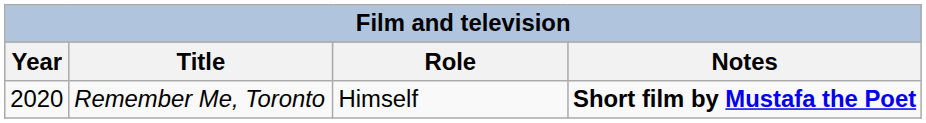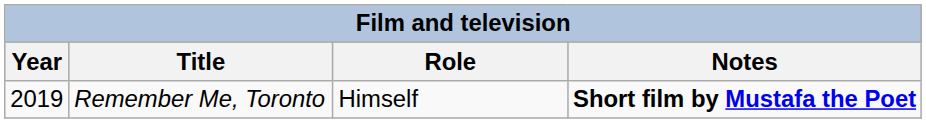Remember Me, Toronto | Year: 2020 -> 2019
